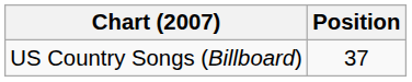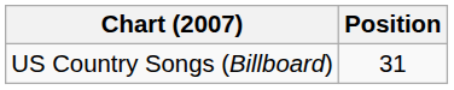US Country Songs (Billboard) | Position: 37 -> 31
